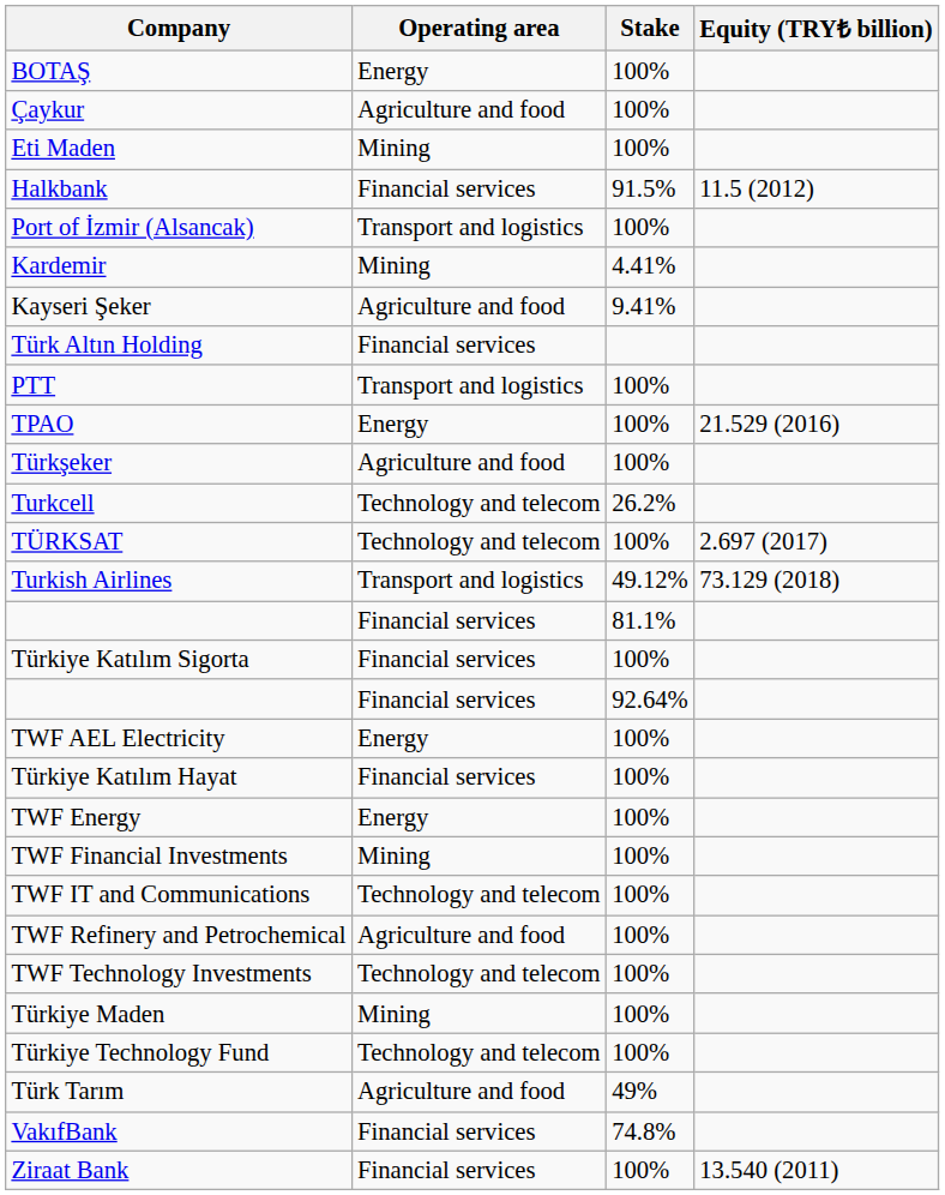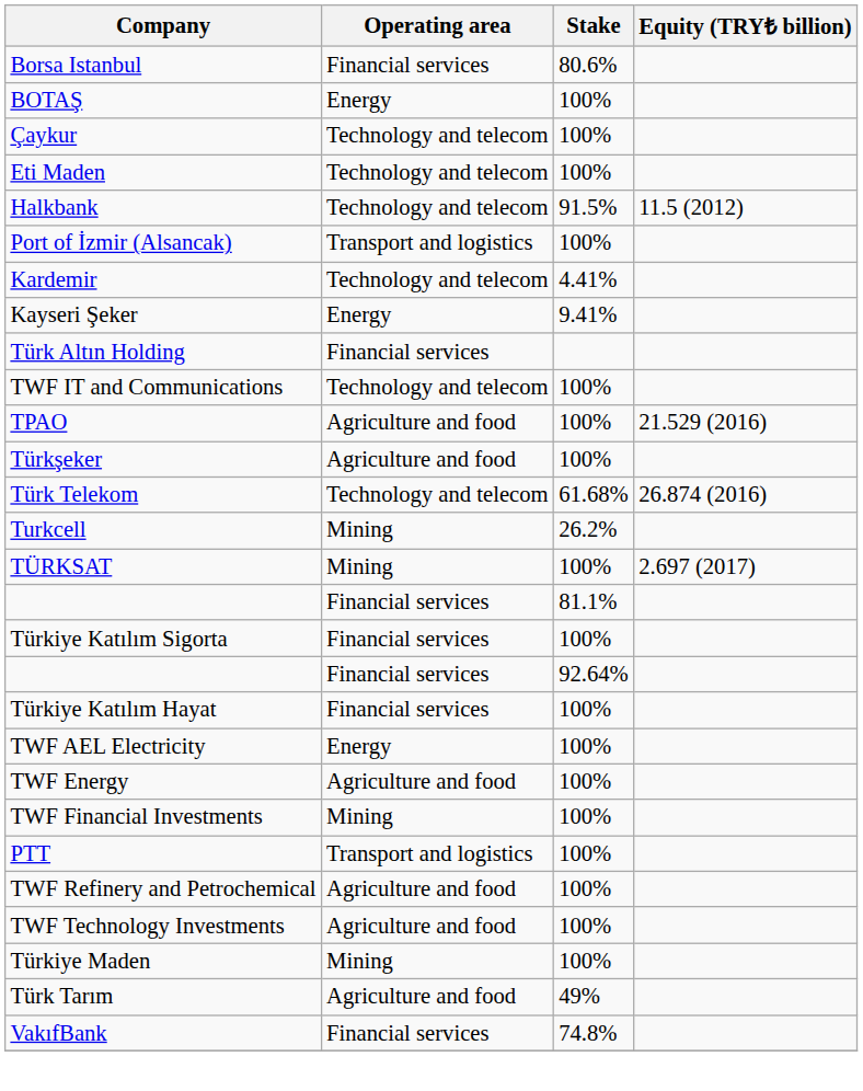+ row: Borsa Istanbul | Financial services | 80.6%
Çaykur | Operating area: Agriculture and food -> Technology and telecom
Eti Maden | Operating area: Mining -> Technology and telecom
Halkbank | Operating area: Financial services -> Technology and telecom
Kardemir | Operating area: Mining -> Technology and telecom
Kayseri Şeker | Operating area: Agriculture and food -> Energy
rows swapped: PTT <-> TWF IT and Communications
TPAO | Operating area: Energy -> Agriculture and food
+ row: Türk Telekom | Technology and telecom | 61.68% | 26.874 (2016)
Turkcell | Operating area: Technology and telecom -> Mining
TÜRKSAT | Operating area: Technology and telecom -> Mining
- row: Turkish Airlines | Transport and logistics | 49.12% | 73.129 (2018)
rows swapped: Türkiye Katılım Hayat <-> TWF AEL Electricity
TWF Energy | Operating area: Energy -> Agriculture and food
TWF Technology Investments | Operating area: Technology and telecom -> Agriculture and food
- row: Türkiye Technology Fund | Technology and telecom | 100%
- row: Ziraat Bank | Financial services | 100% | 13.540 (2011)
